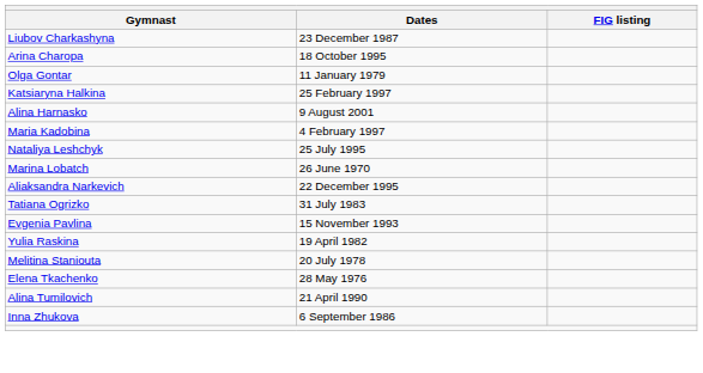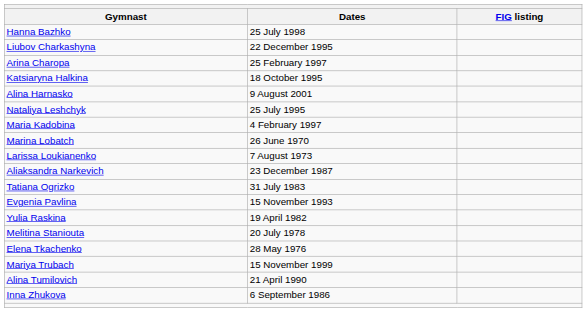+ row: Hanna Bazhko | 25 July 1998
Liubov Charkashyna | Dates: 23 December 1987 -> 22 December 1995
Arina Charopa | Dates: 18 October 1995 -> 25 February 1997
- row: Olga Gontar | 11 January 1979
Katsiaryna Halkina | Dates: 25 February 1997 -> 18 October 1995
rows swapped: Maria Kadobina <-> Nataliya Leshchyk
+ row: Larissa Loukianenko | 7 August 1973
Aliaksandra Narkevich | Dates: 22 December 1995 -> 23 December 1987
+ row: Mariya Trubach | 15 November 1999
